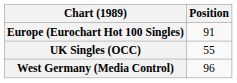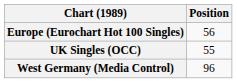Europe (Eurochart Hot 100 Singles) | Position: 91 -> 56
